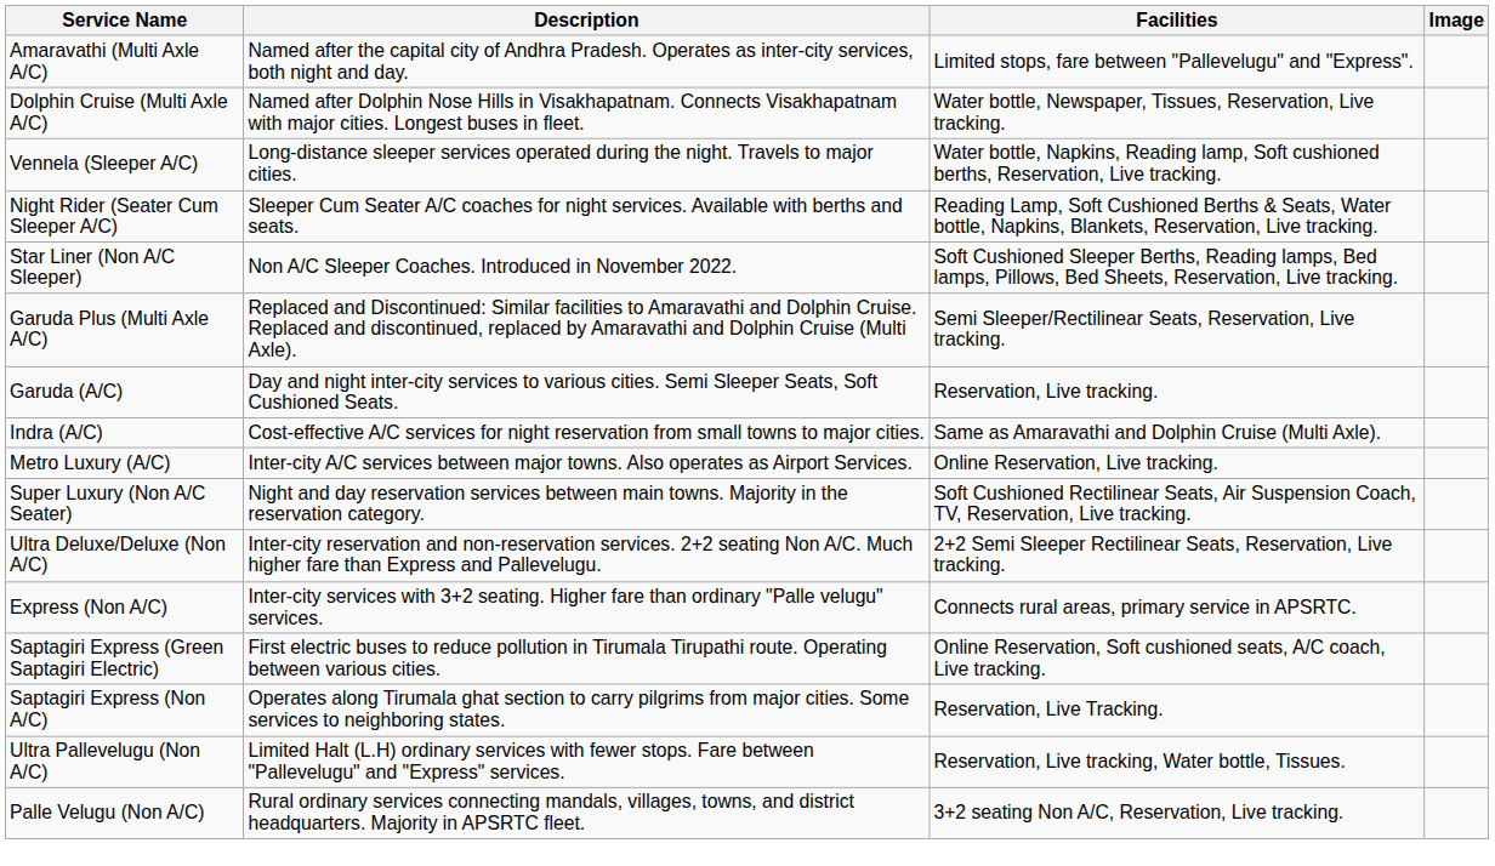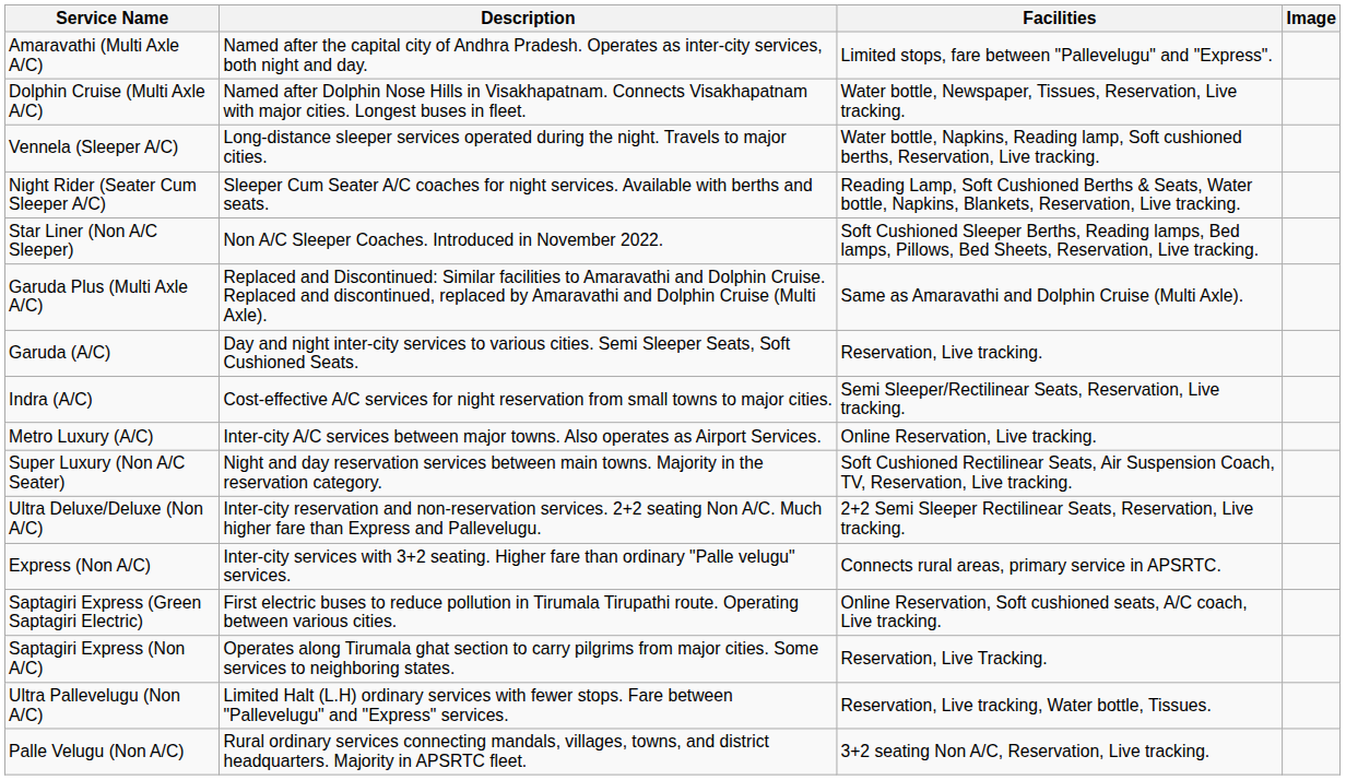Garuda Plus (Multi Axle A/C) | Facilities: Semi Sleeper/Rectilinear Seats, Reservation, Live tracking. -> Same as Amaravathi and Dolphin Cruise (Multi Axle).
Indra (A/C) | Facilities: Same as Amaravathi and Dolphin Cruise (Multi Axle). -> Semi Sleeper/Rectilinear Seats, Reservation, Live tracking.
